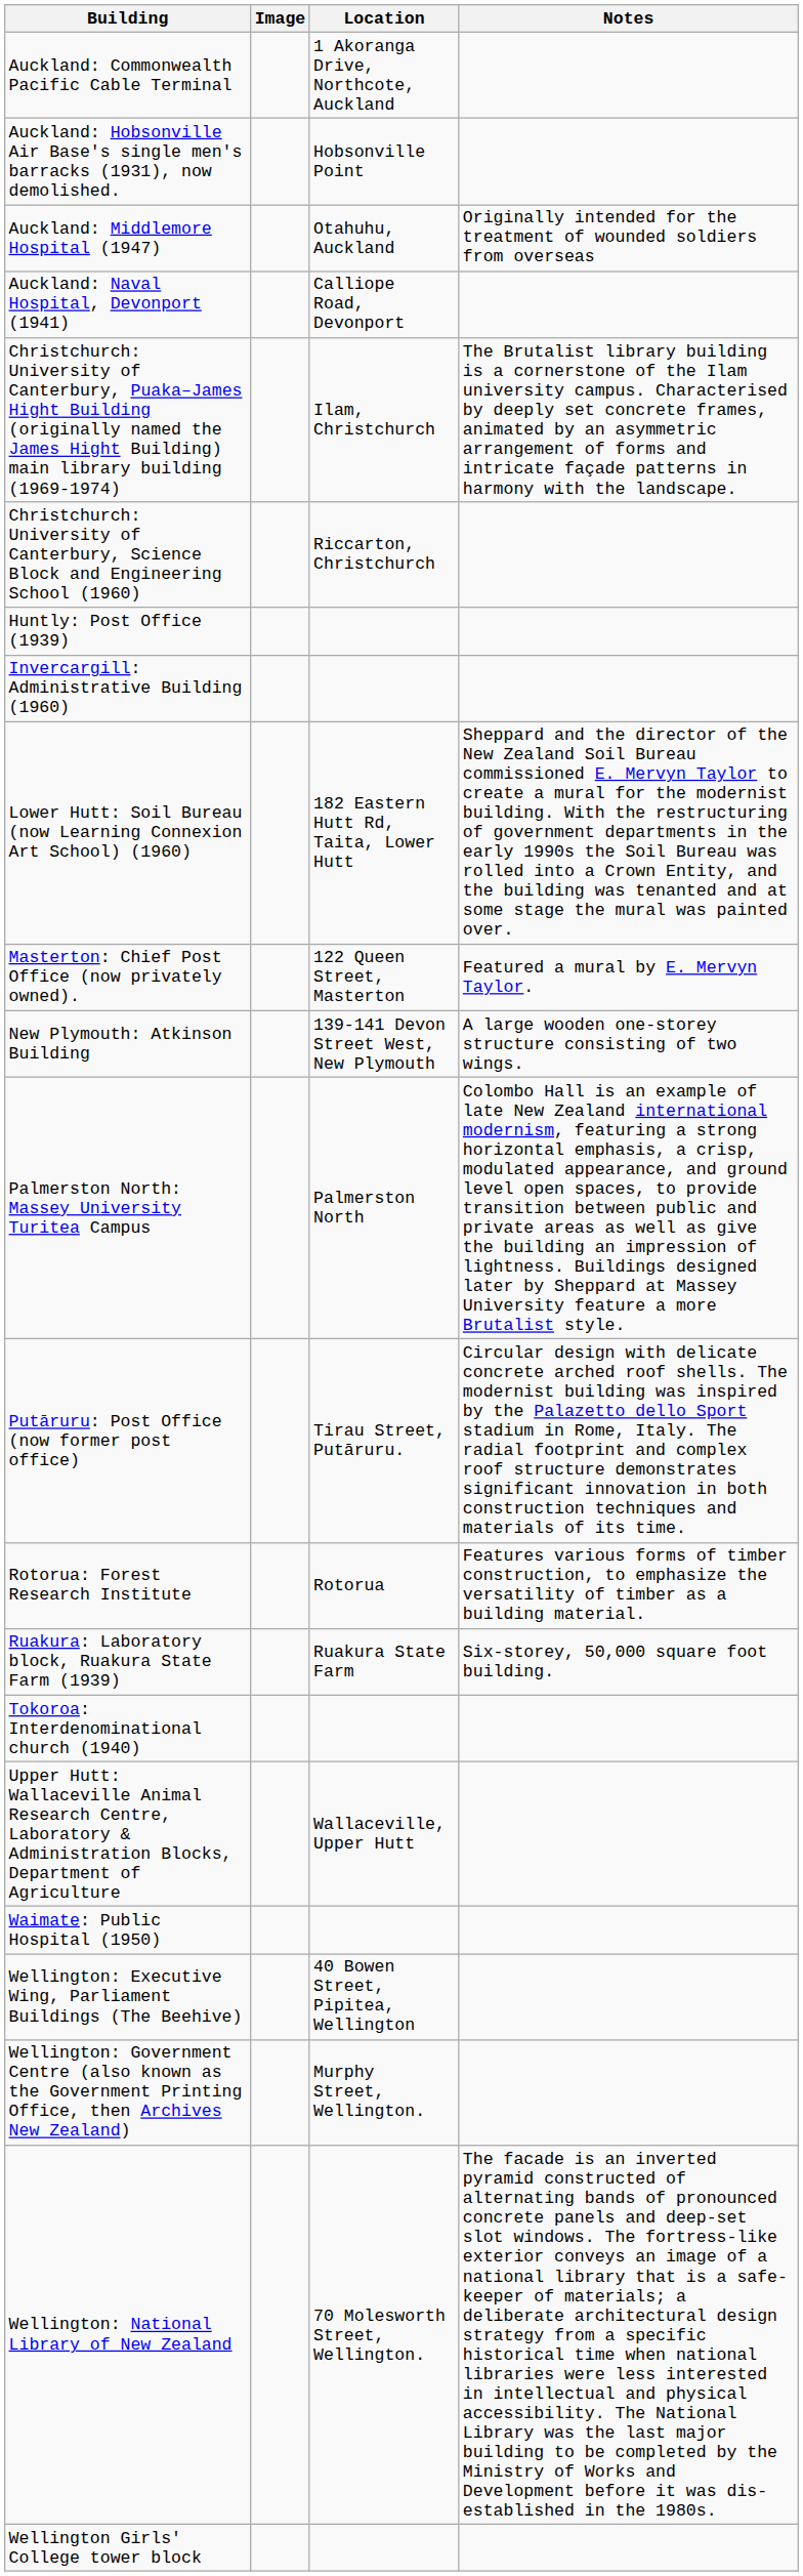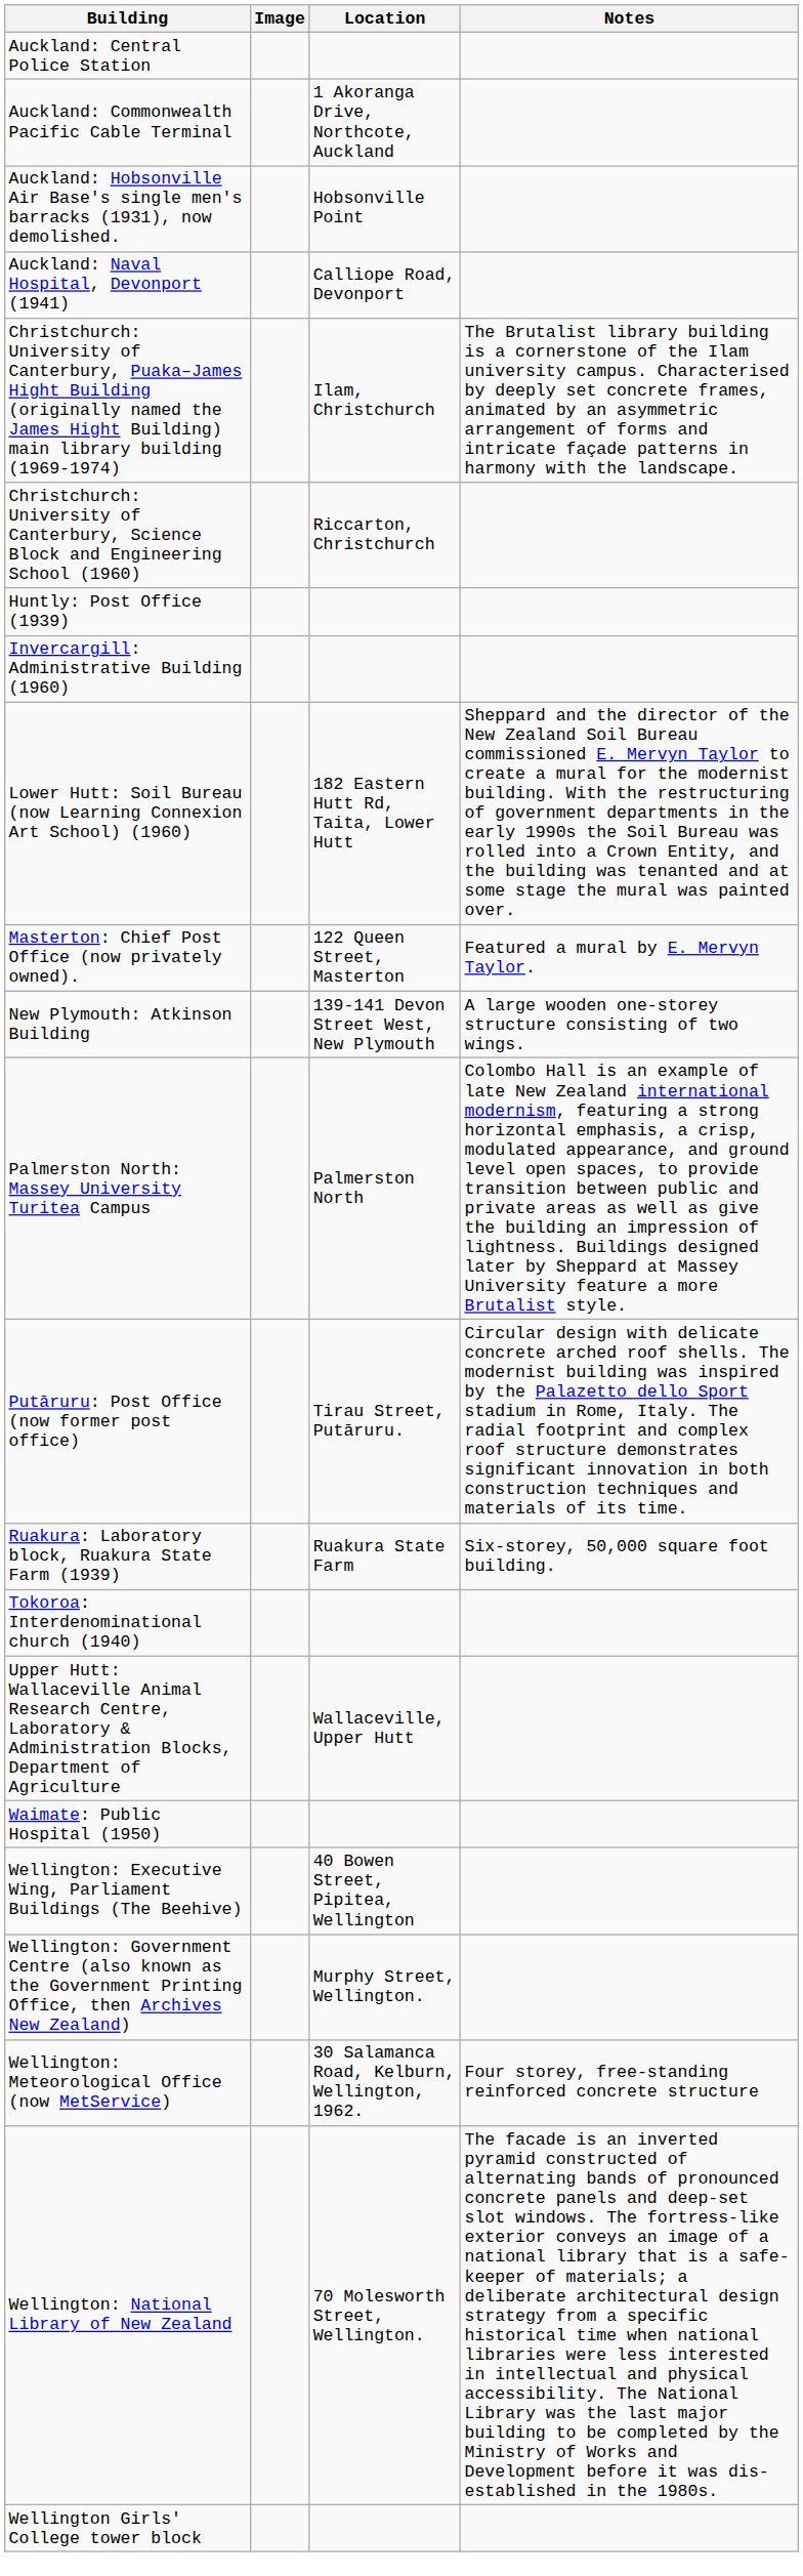+ row: Auckland: Central Police Station
- row: Auckland: Middlemore Hospital (1947) | Otahuhu, Auckland | Originally intended for the treatment of wounded soldiers from overseas
- row: Rotorua: Forest Research Institute | Rotorua | Features various forms of timber construction, to emphasize the versatility of timber as a building material.
+ row: Wellington: Meteorological Office (now MetService) | 30 Salamanca Road, Kelburn, Wellington, 1962. | Four storey, free-standing reinforced concrete structure
